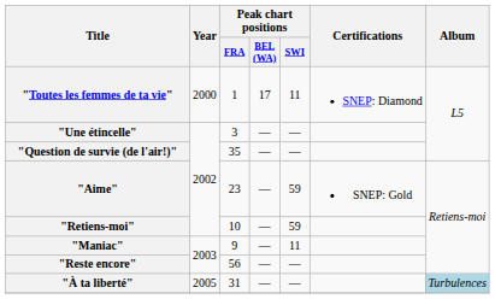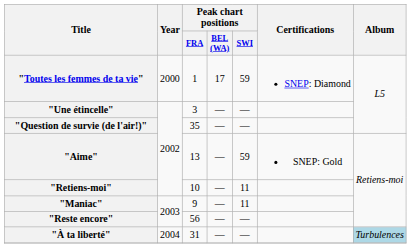"Toutes les femmes de ta vie" | Peak chart positions / SWI: 11 -> 59
"Aime" | Peak chart positions / FRA: 23 -> 13
"Retiens-moi" | Peak chart positions / SWI: 59 -> 11
"À ta liberté" | Year: 2005 -> 2004
